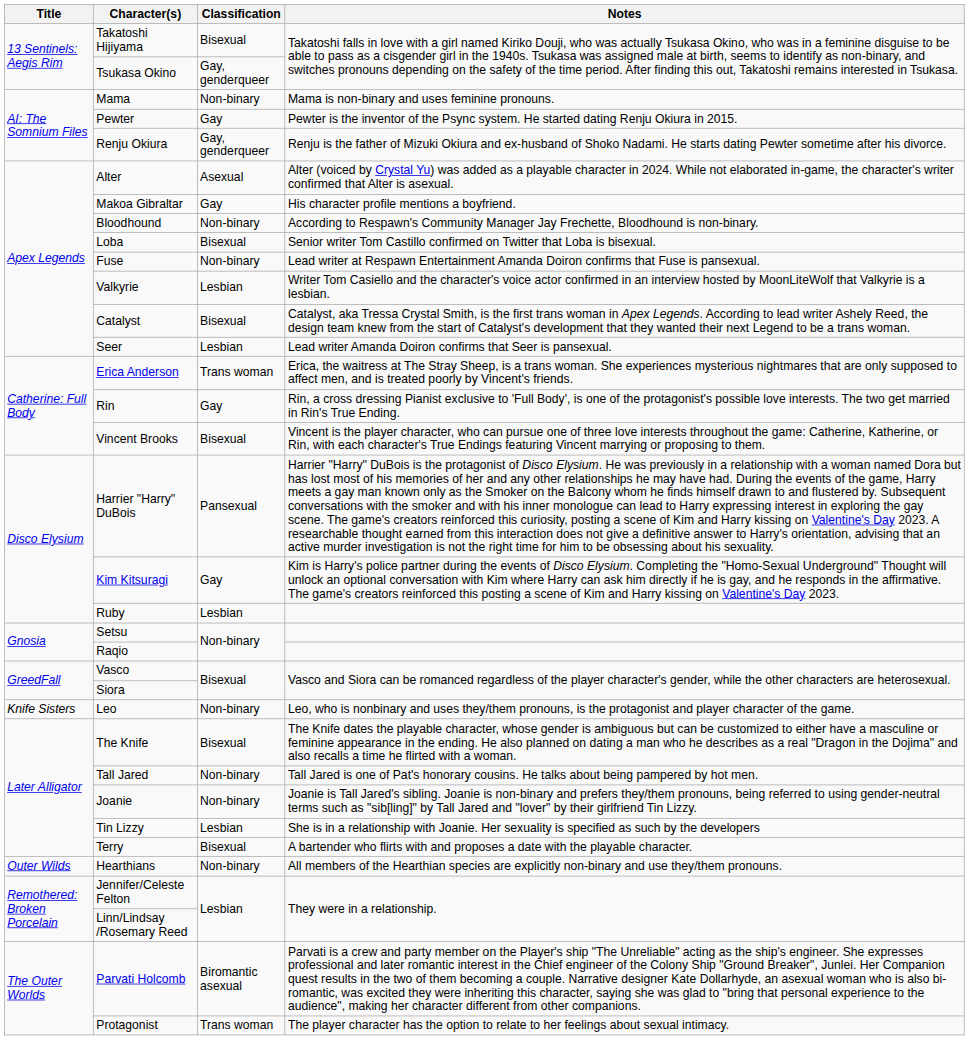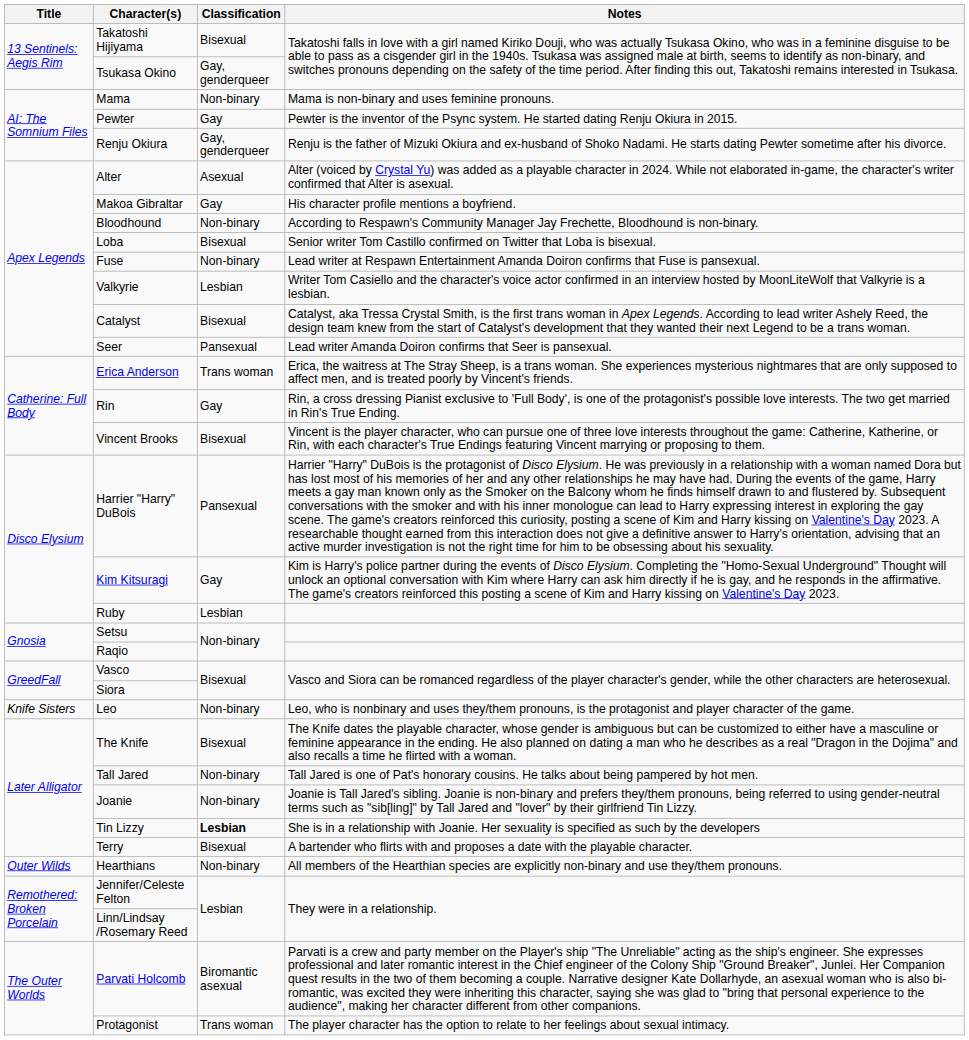Seer | Classification: Lesbian -> Pansexual
Tin Lizzy | Classification: normal -> bold
